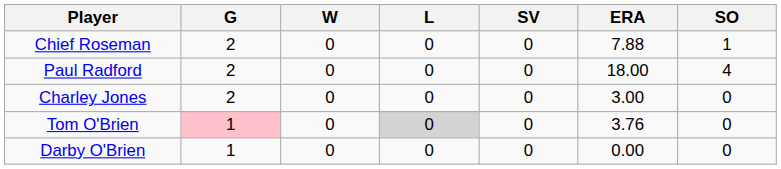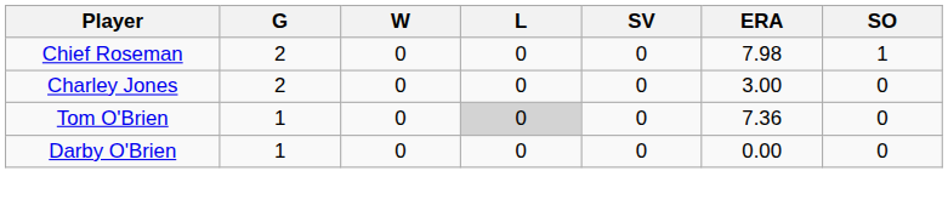Chief Roseman | ERA: 7.88 -> 7.98
- row: Paul Radford | 2 | 0 | 0 | 0 | 18.00 | 4
Tom O'Brien | G: pink background -> no background
Tom O'Brien | ERA: 3.76 -> 7.36
